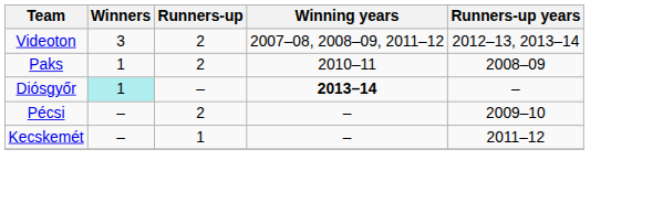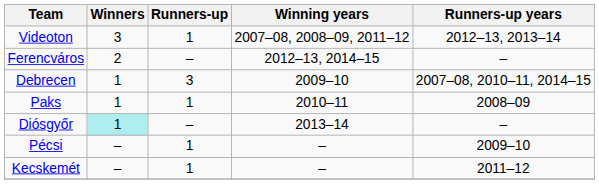Videoton | Runners-up: 2 -> 1
+ row: Ferencváros | 2 | – | 2012–13, 2014–15 | –
+ row: Debrecen | 1 | 3 | 2009–10 | 2007–08, 2010–11, 2014–15
Paks | Runners-up: 2 -> 1
Diósgyőr | Winning years: bold -> normal
Pécsi | Runners-up: 2 -> 1
